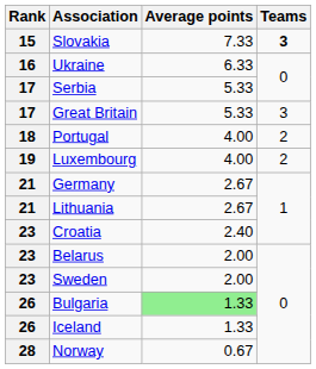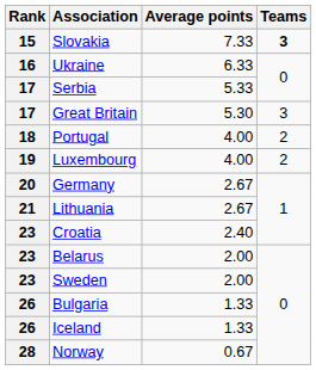Great Britain | Average points: 5.33 -> 5.30
Germany | Rank: 21 -> 20
Bulgaria | Average points: lightgreen background -> no background
